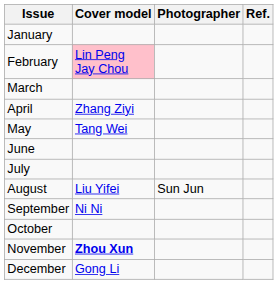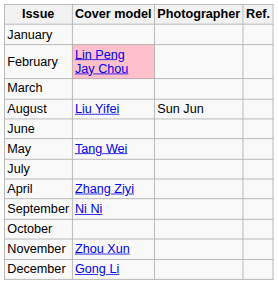rows swapped: April <-> August
rows swapped: May <-> June
November | Cover model: bold -> normal
